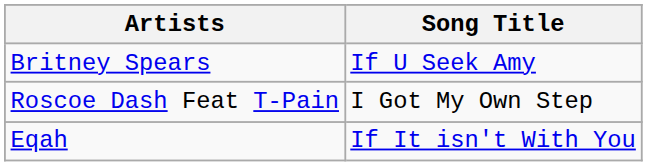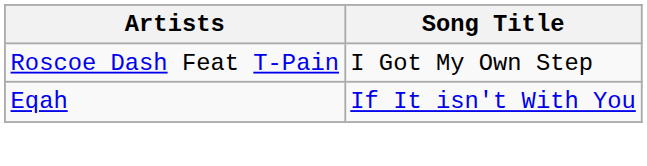- row: Britney Spears | If U Seek Amy
